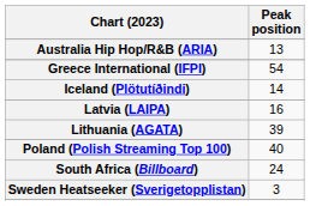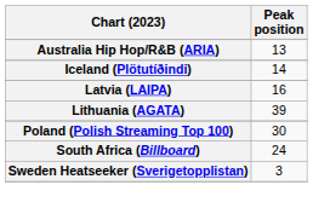- row: Greece International (IFPI) | 54
Poland (Polish Streaming Top 100) | Peak position: 40 -> 30
